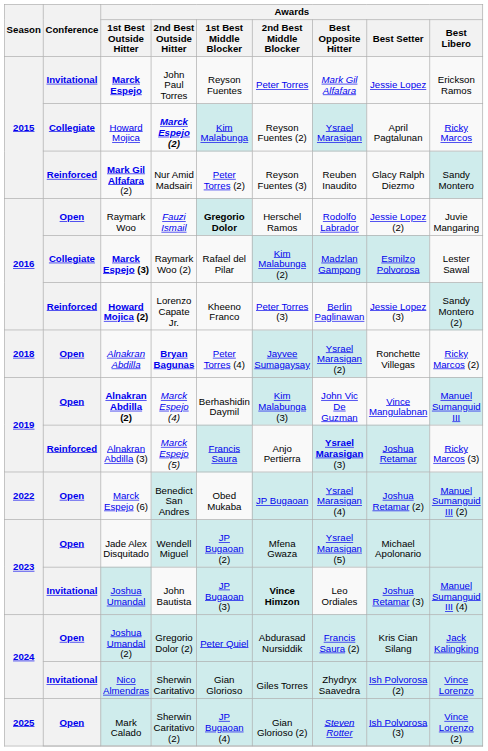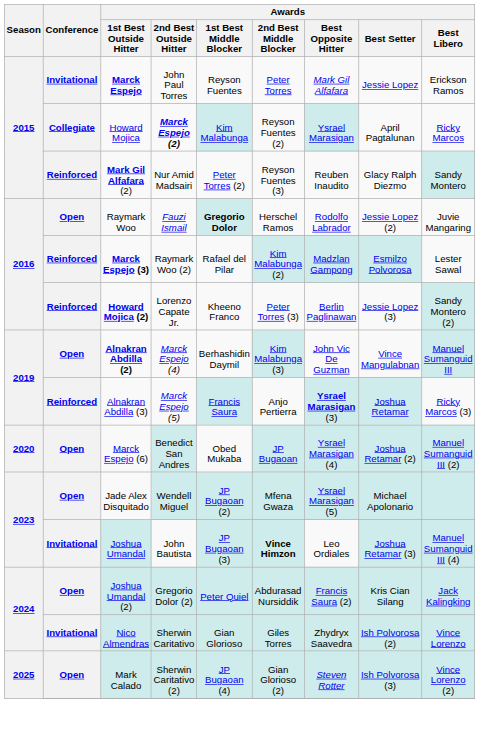Marck Espejo (3) | Conference: Collegiate -> Reinforced
- row: 2018 | Open | Alnakran Abdilla | Bryan Bagunas | Peter Torres (4) | Jayvee Sumagaysay | Ysrael Marasigan (2) | Ronchette Villegas | Ricky Marcos (2)
Marck Espejo (6) | Season: 2022 -> 2020
